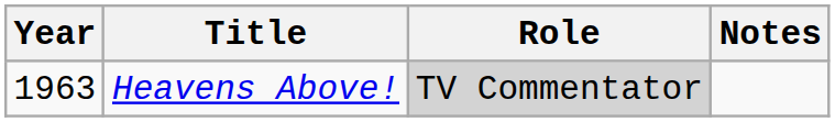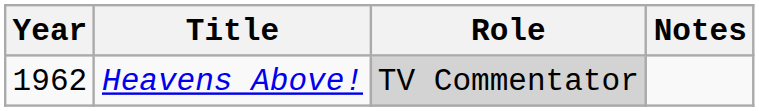Heavens Above! | Year: 1963 -> 1962
